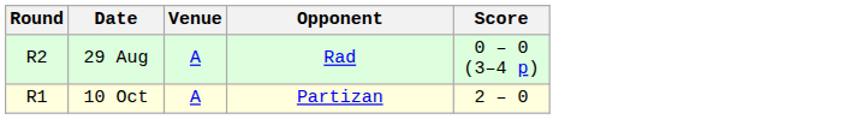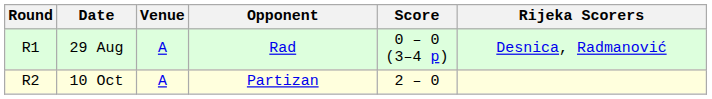+ column: Rijeka Scorers | Desnica, Radmanović
29 Aug | Round: R2 -> R1
10 Oct | Round: R1 -> R2
